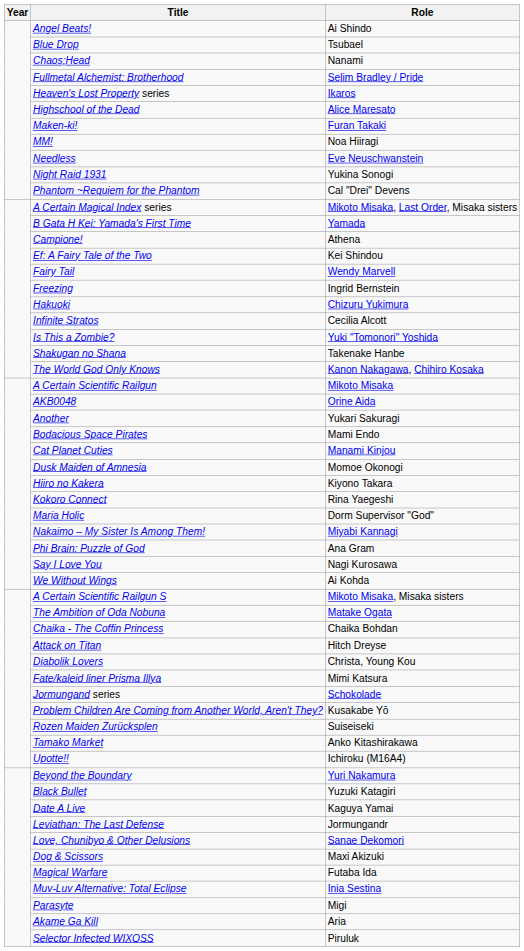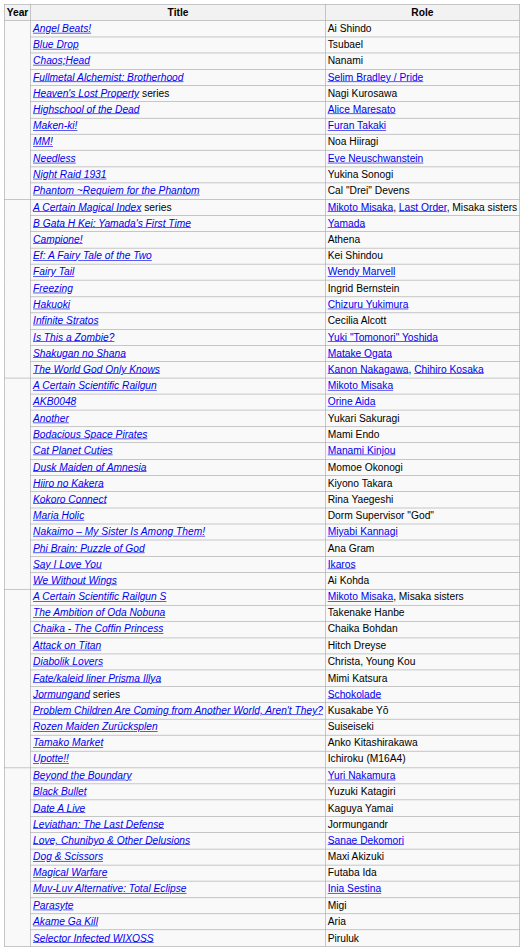Heaven's Lost Property series | Role: Ikaros -> Nagi Kurosawa
Shakugan no Shana | Role: Takenake Hanbe -> Matake Ogata
Say I Love You | Role: Nagi Kurosawa -> Ikaros
The Ambition of Oda Nobuna | Role: Matake Ogata -> Takenake Hanbe
